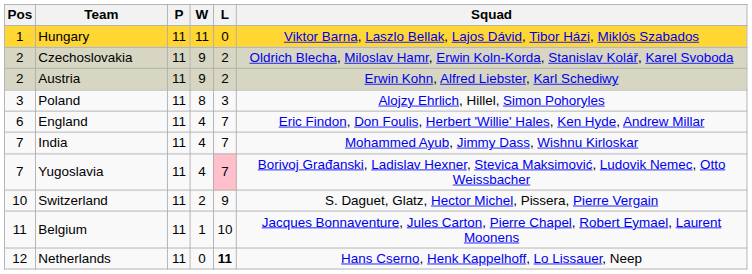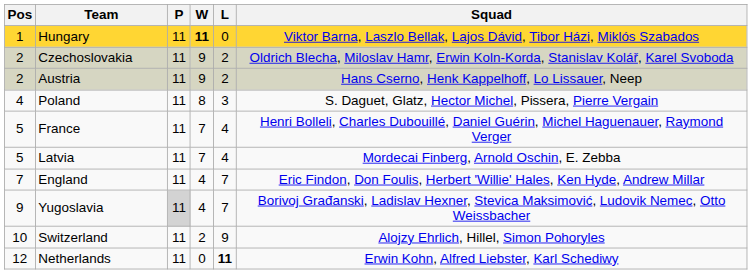Hungary | W: normal -> bold
Austria | Squad: Erwin Kohn, Alfred Liebster, Karl Schediwy -> Hans Cserno, Henk Kappelhoff, Lo Lissauer, Neep
Poland | Pos: 3 -> 4
Poland | Squad: Alojzy Ehrlich, Hillel, Simon Pohoryles -> S. Daguet, Glatz, Hector Michel, Pissera, Pierre Vergain
+ row: 5 | France | 11 | 7 | 4 | Henri Bolleli, Charles Dubouillé, Daniel Guérin, Michel Haguenauer, Raymond Verger
+ row: 5 | Latvia | 11 | 7 | 4 | Mordecai Finberg, Arnold Oschin, E. Zebba
England | Pos: 6 -> 7
- row: 7 | India | 11 | 4 | 7 | Mohammed Ayub, Jimmy Dass, Wishnu Kirloskar
Yugoslavia | Pos: 7 -> 9
Yugoslavia | P: no background -> lightgrey background
Yugoslavia | L: pink background -> no background
Switzerland | Squad: S. Daguet, Glatz, Hector Michel, Pissera, Pierre Vergain -> Alojzy Ehrlich, Hillel, Simon Pohoryles
- row: 11 | Belgium | 11 | 1 | 10 | Jacques Bonnaventure, Jules Carton, Pierre Chapel, Robert Eymael, Laurent Moonens
Netherlands | Squad: Hans Cserno, Henk Kappelhoff, Lo Lissauer, Neep -> Erwin Kohn, Alfred Liebster, Karl Schediwy
